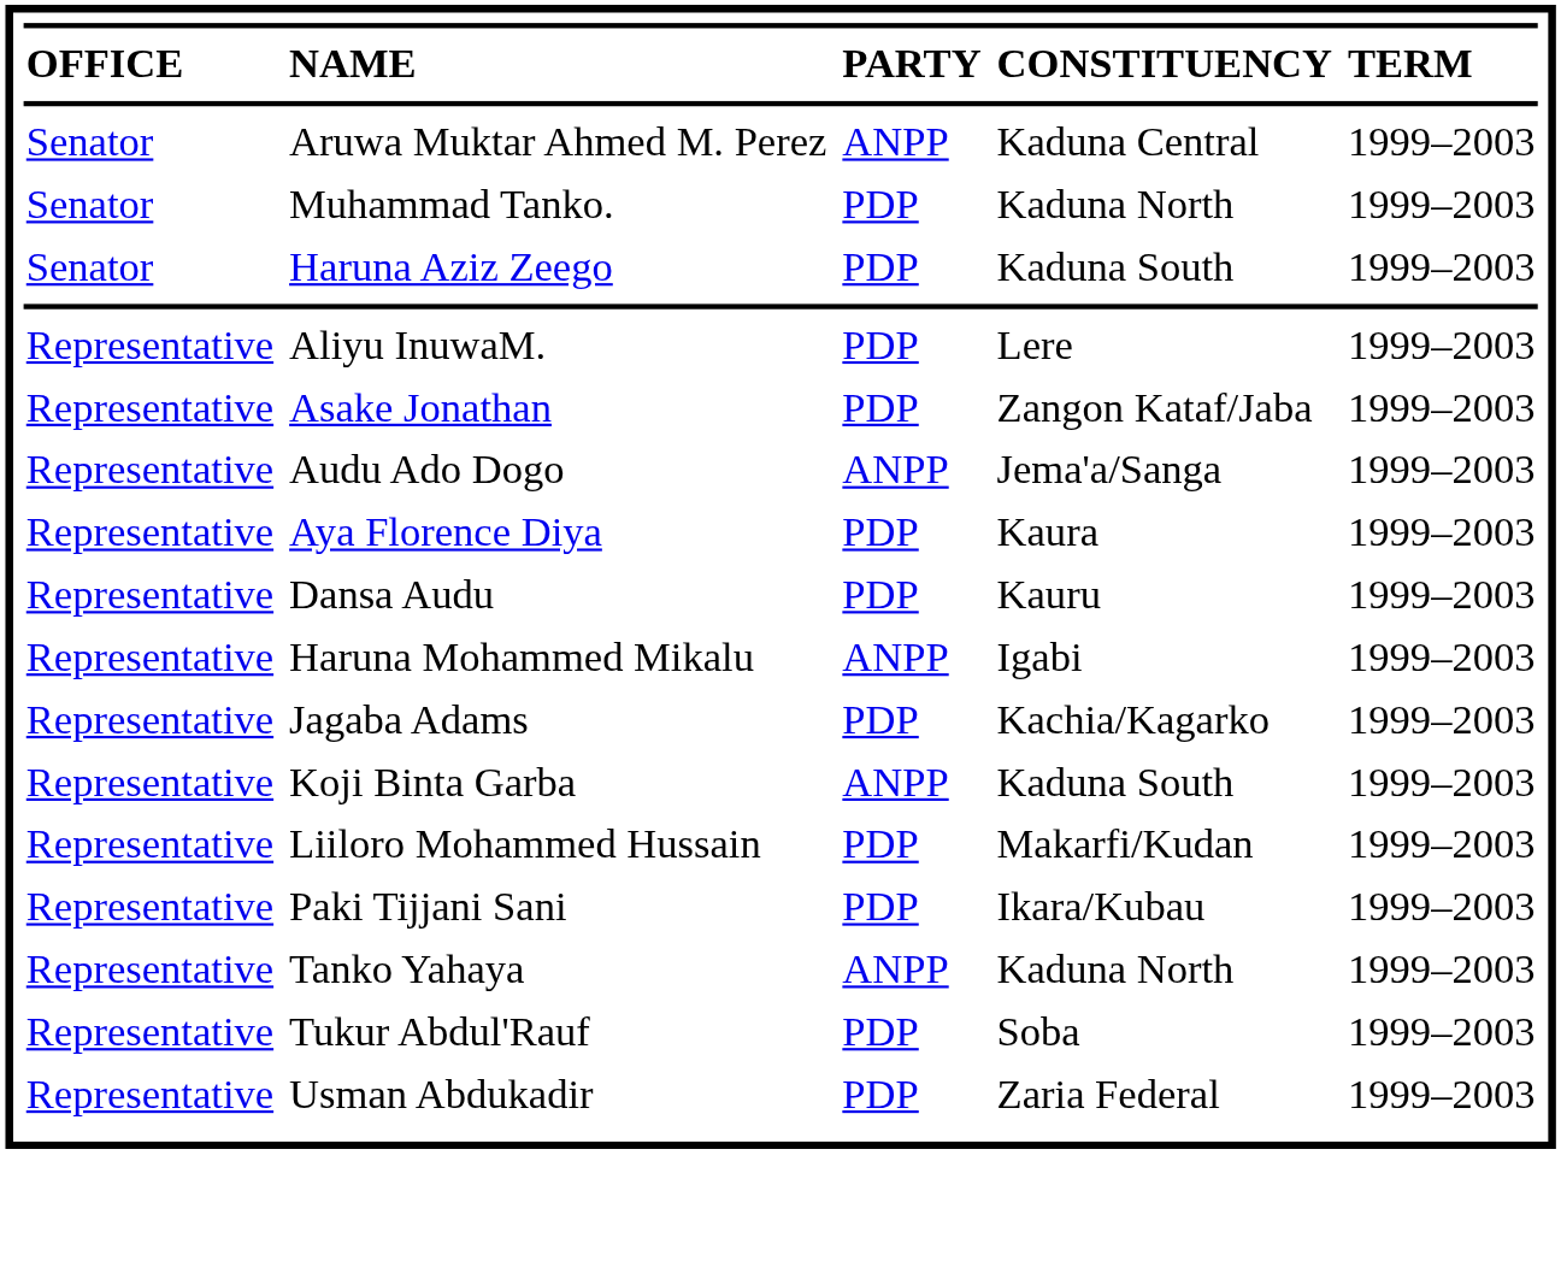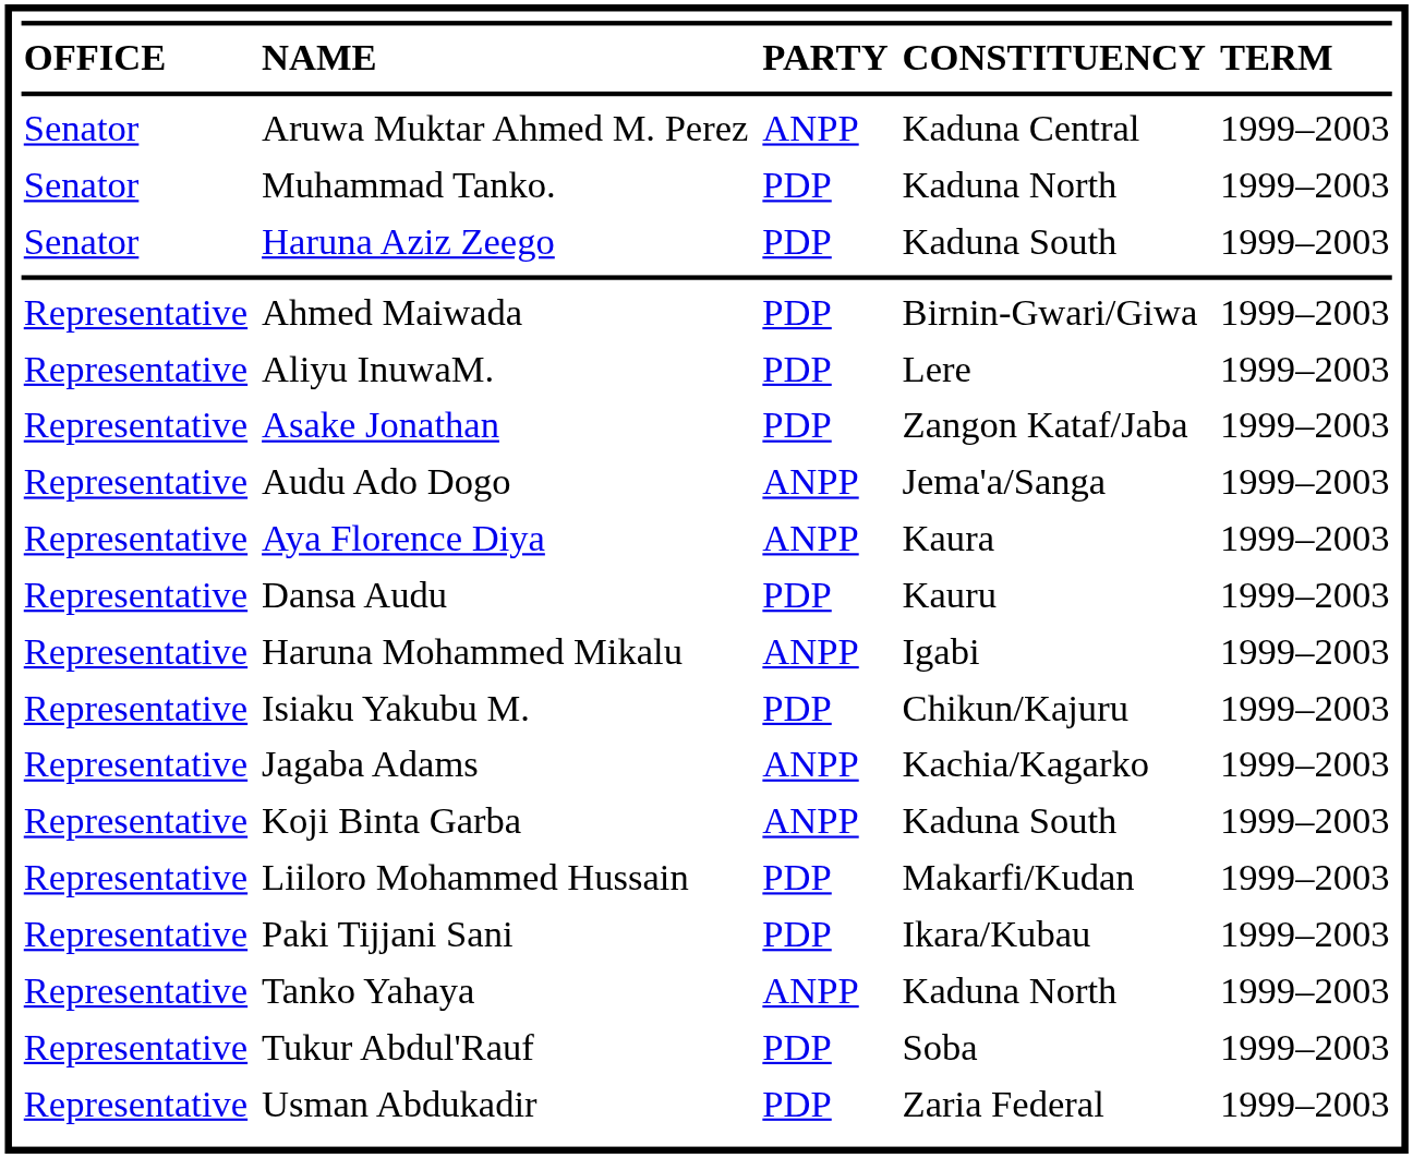+ row: Representative | Ahmed Maiwada | PDP | Birnin-Gwari/Giwa | 1999–2003
Aya Florence Diya | column 3: PDP -> ANPP
+ row: Representative | Isiaku Yakubu M. | PDP | Chikun/Kajuru | 1999–2003
Jagaba Adams | column 3: PDP -> ANPP
